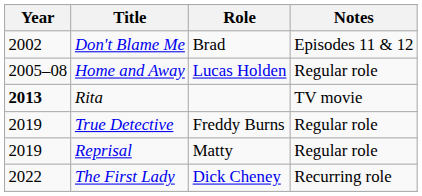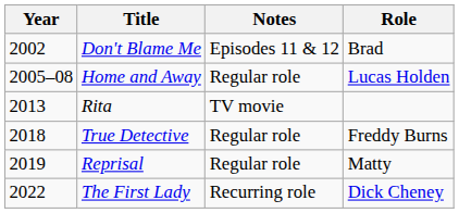columns swapped: Role <-> Notes
Rita | Year: bold -> normal
True Detective | Year: 2019 -> 2018
